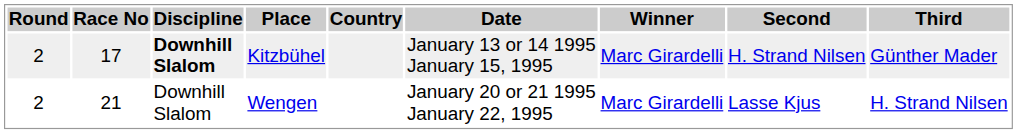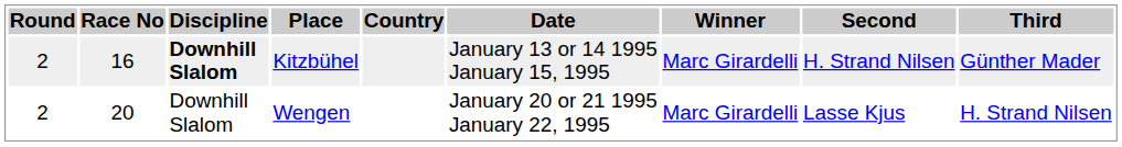Kitzbühel | Race No: 17 -> 16
Wengen | Race No: 21 -> 20
